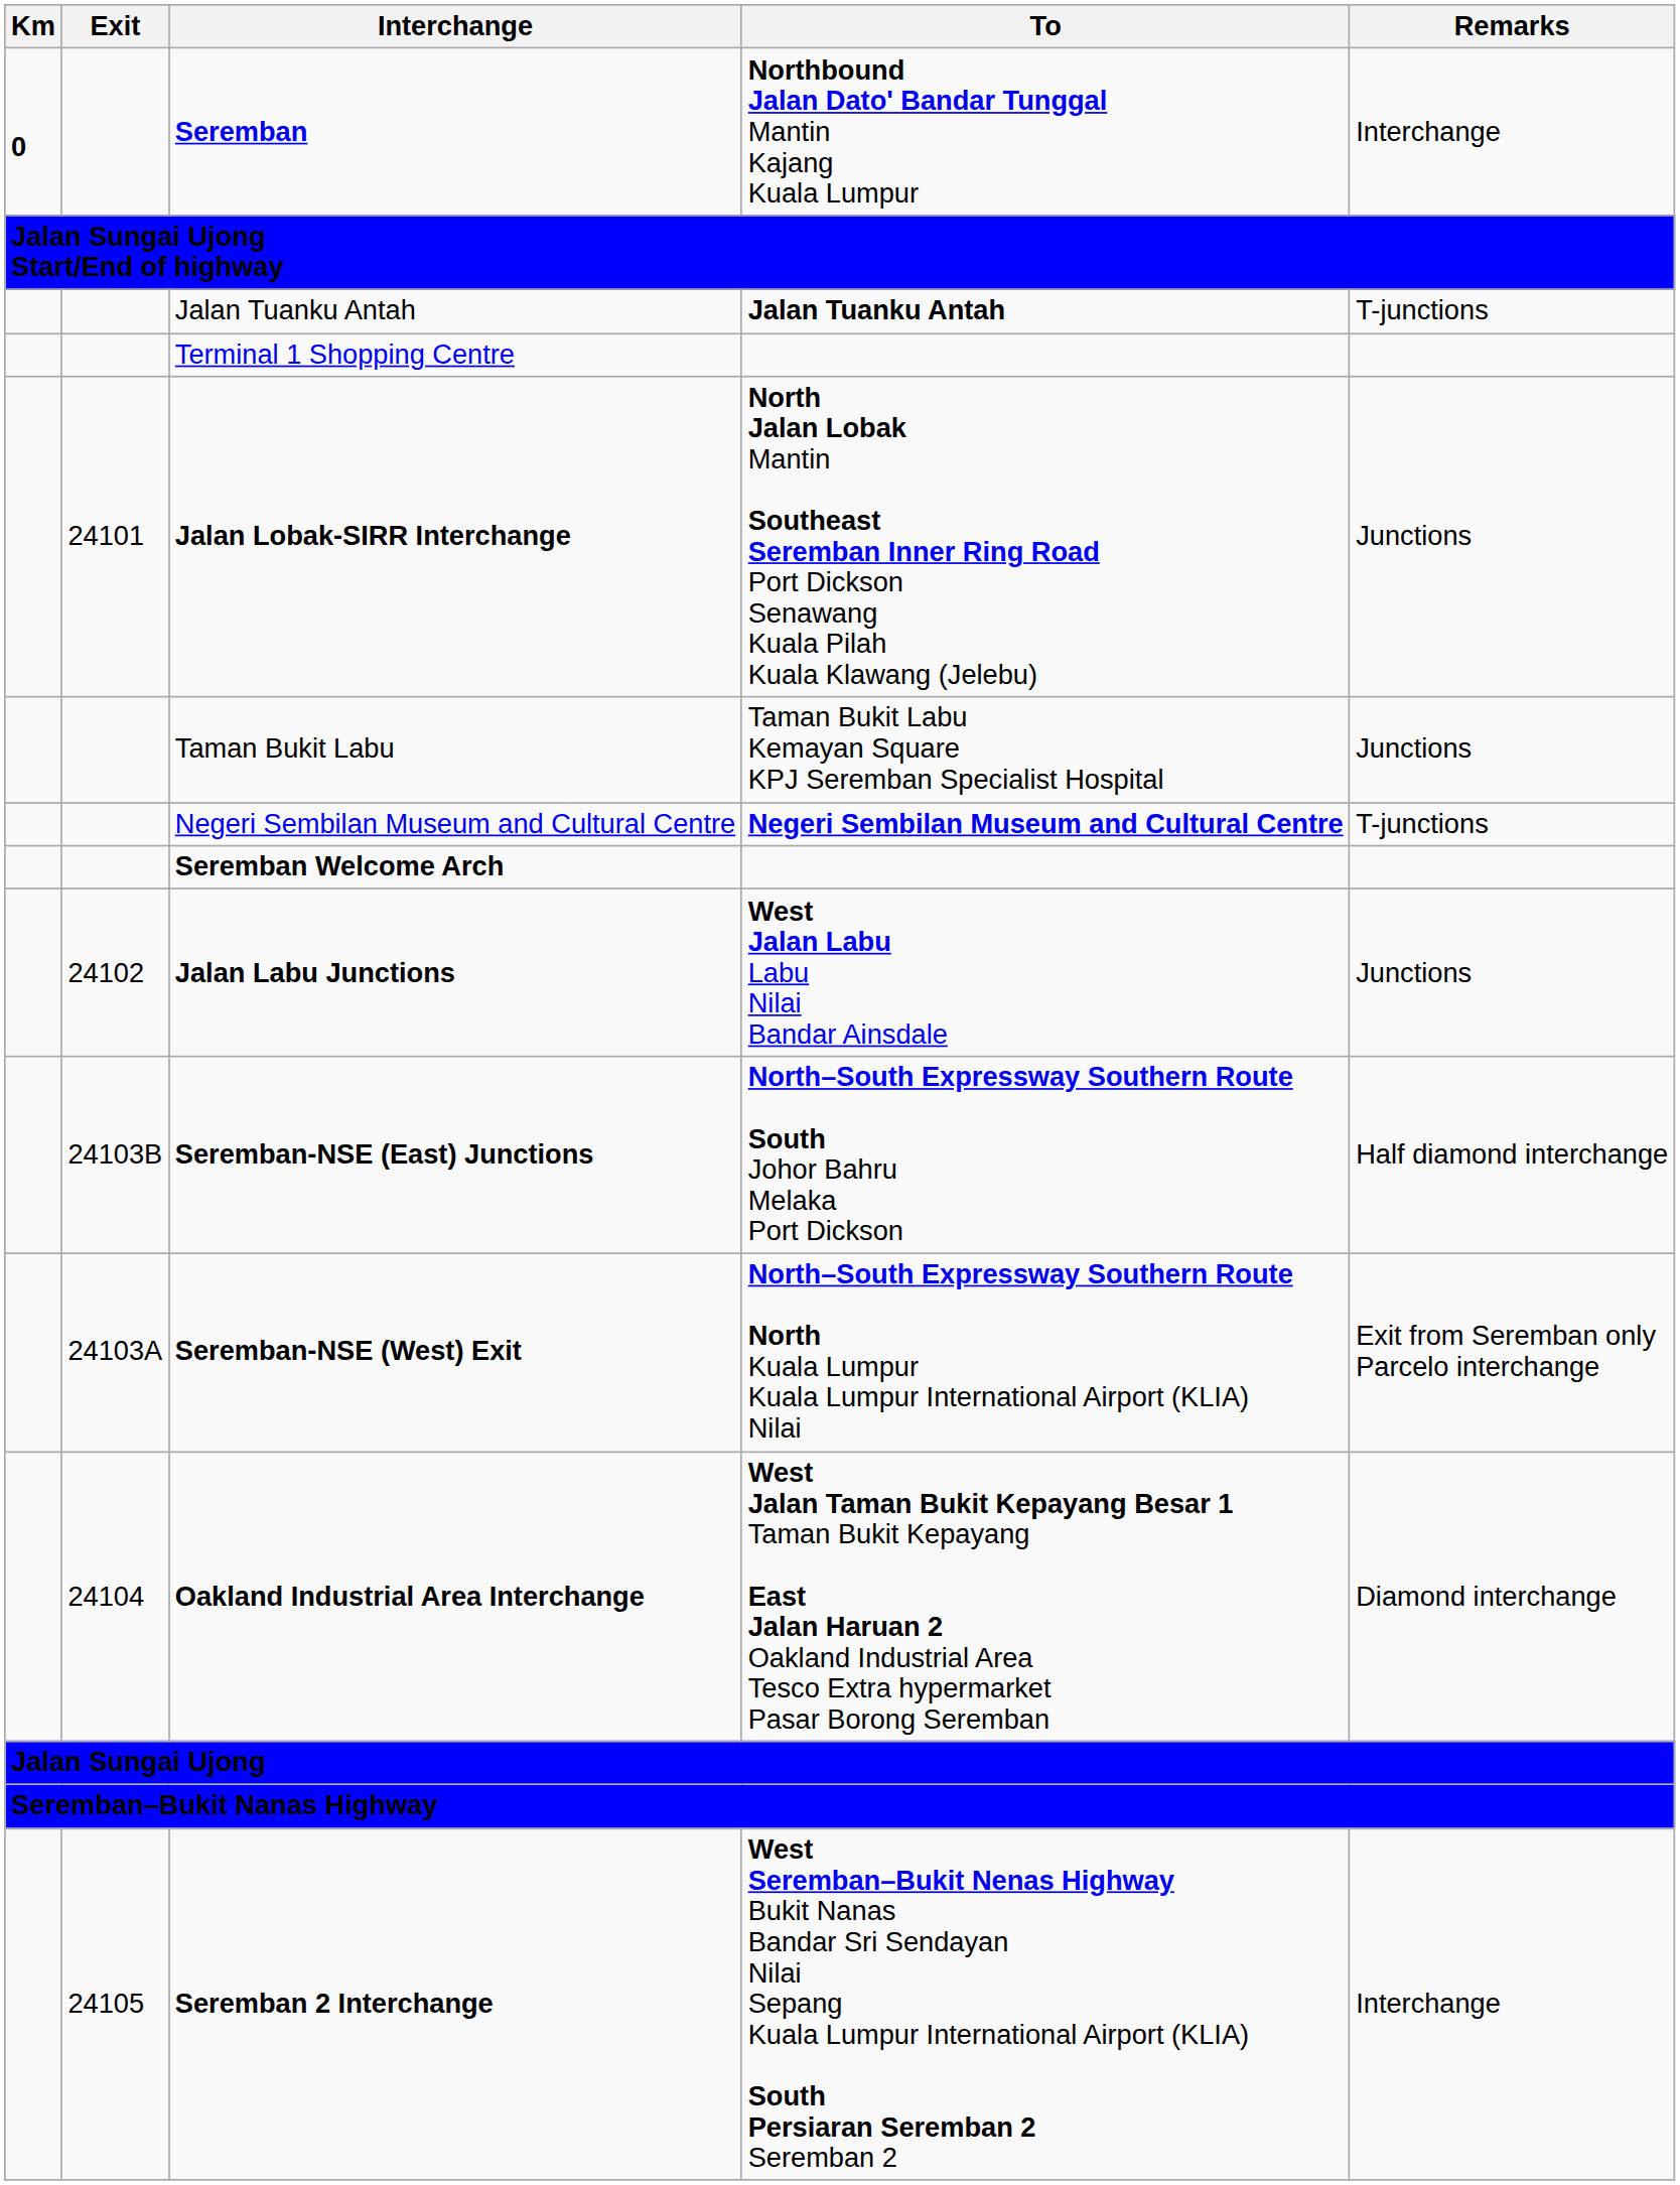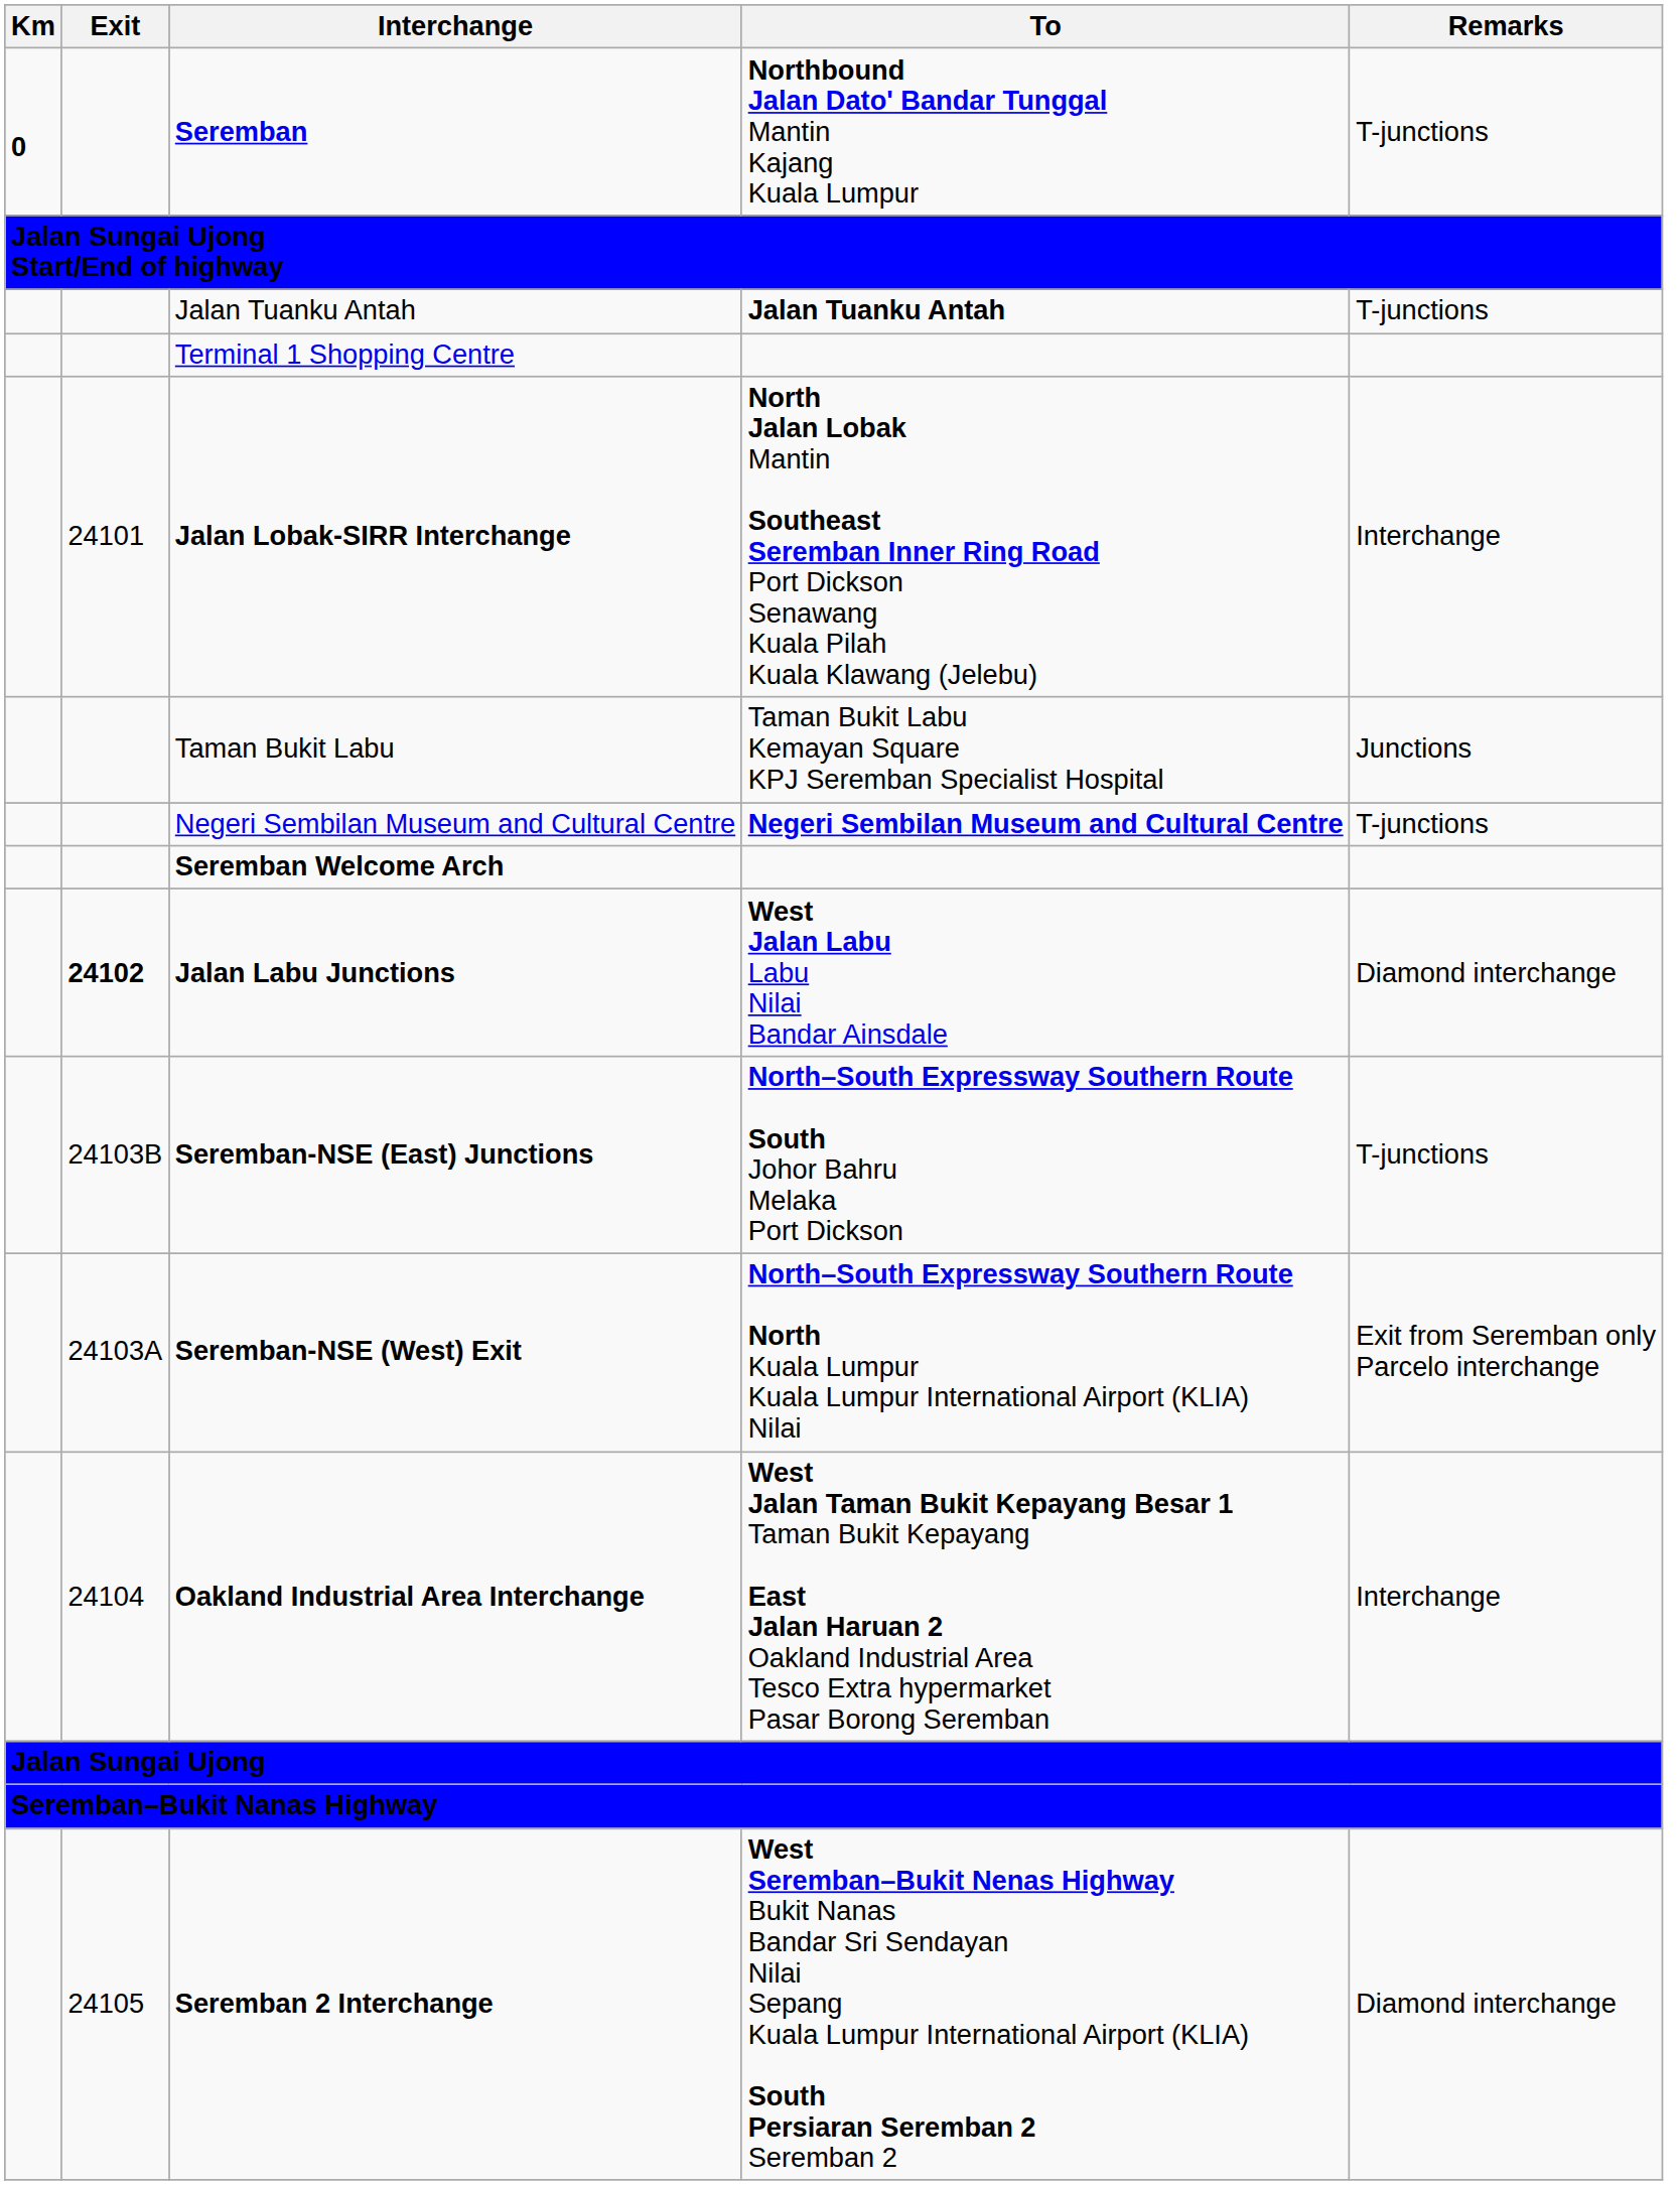Seremban | Remarks: Interchange -> T-junctions
Jalan Lobak-SIRR Interchange | Remarks: Junctions -> Interchange
Jalan Labu Junctions | Exit: normal -> bold
Jalan Labu Junctions | Remarks: Junctions -> Diamond interchange
Seremban-NSE (East) Junctions | Remarks: Half diamond interchange -> T-junctions
Oakland Industrial Area Interchange | Remarks: Diamond interchange -> Interchange
Seremban 2 Interchange | Remarks: Interchange -> Diamond interchange
